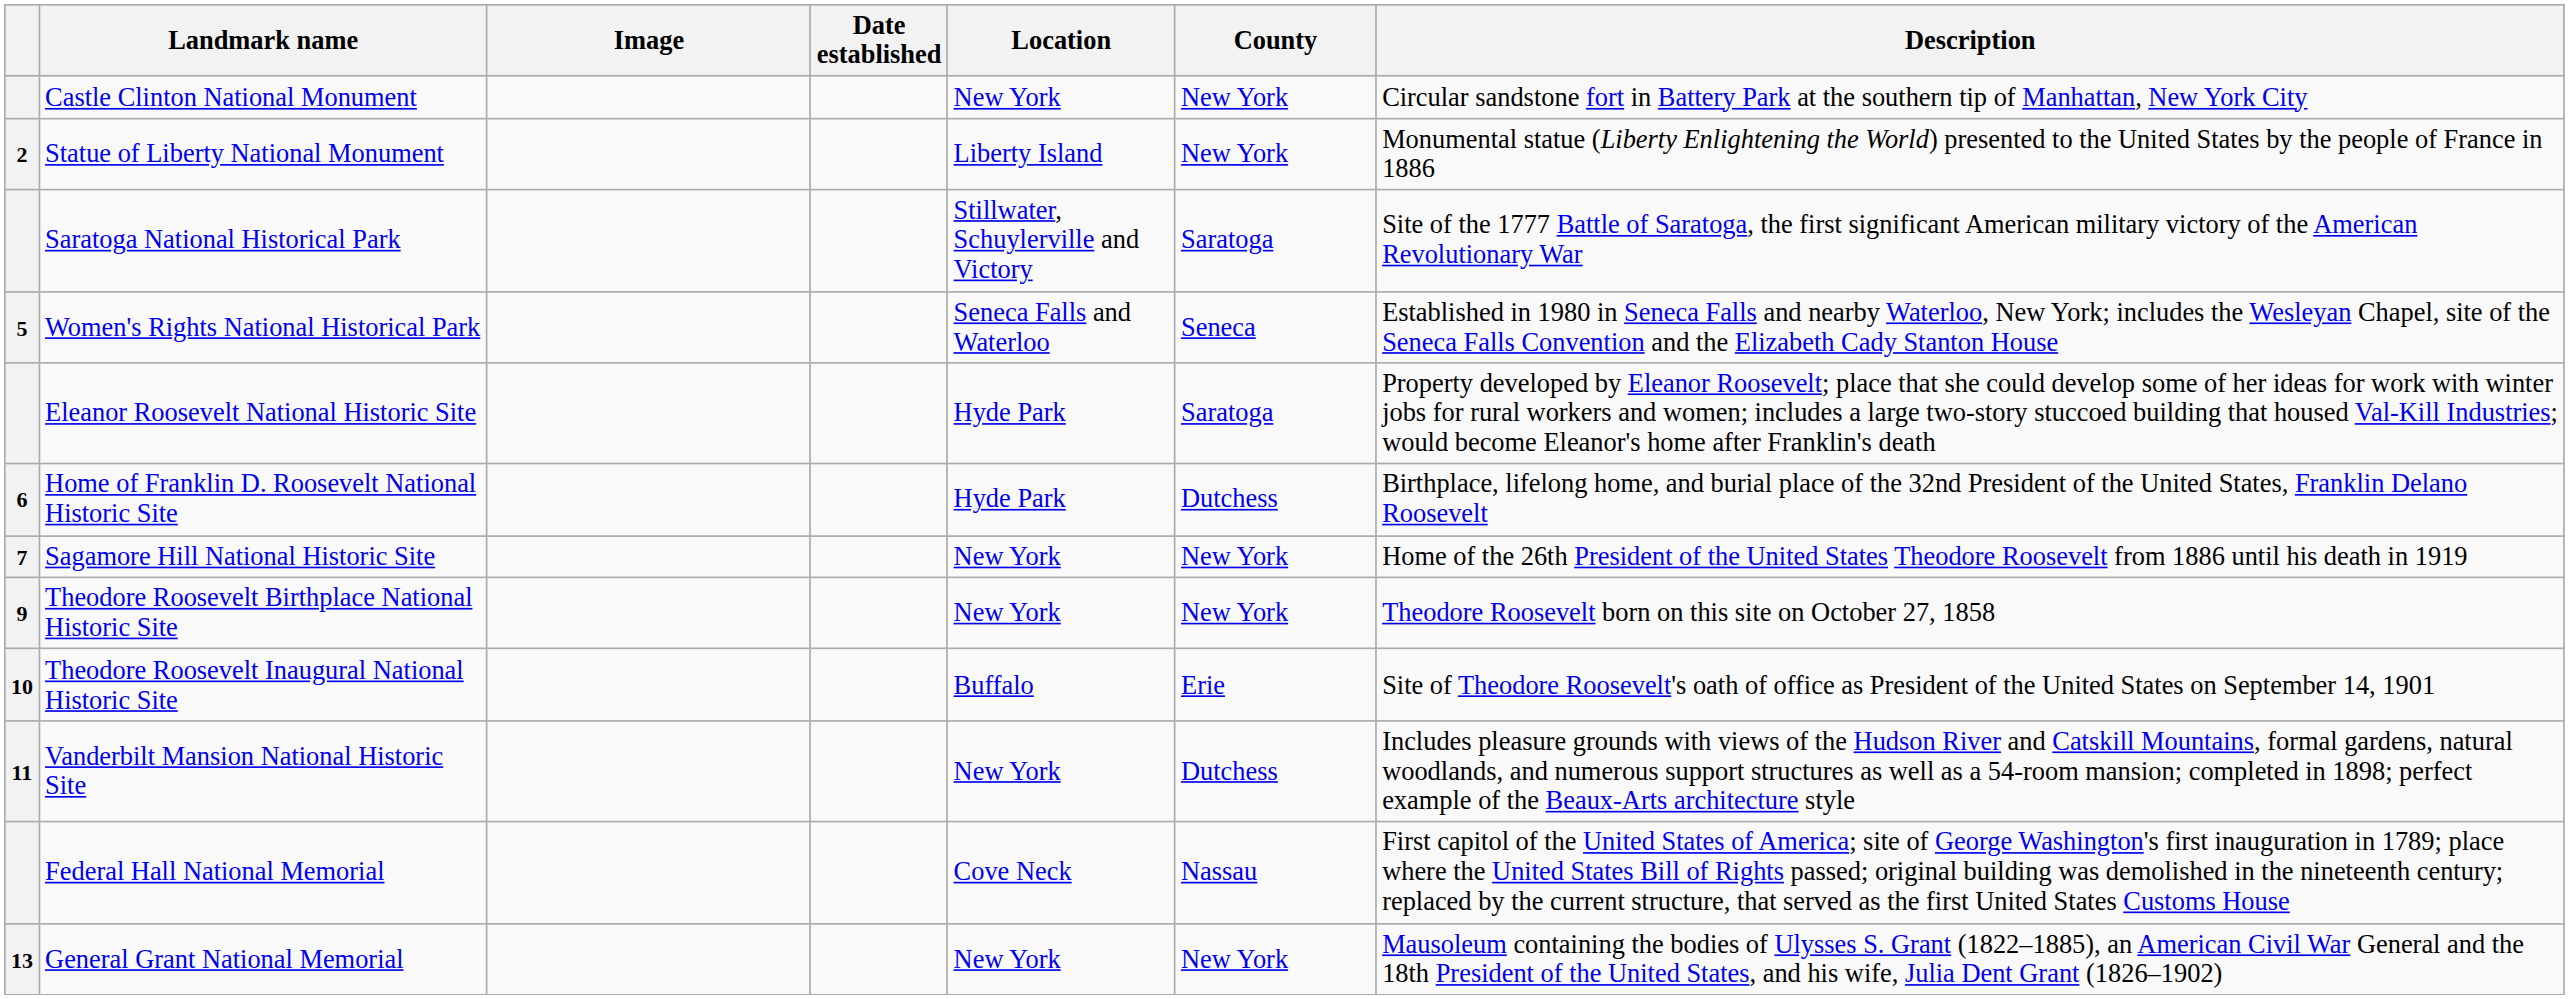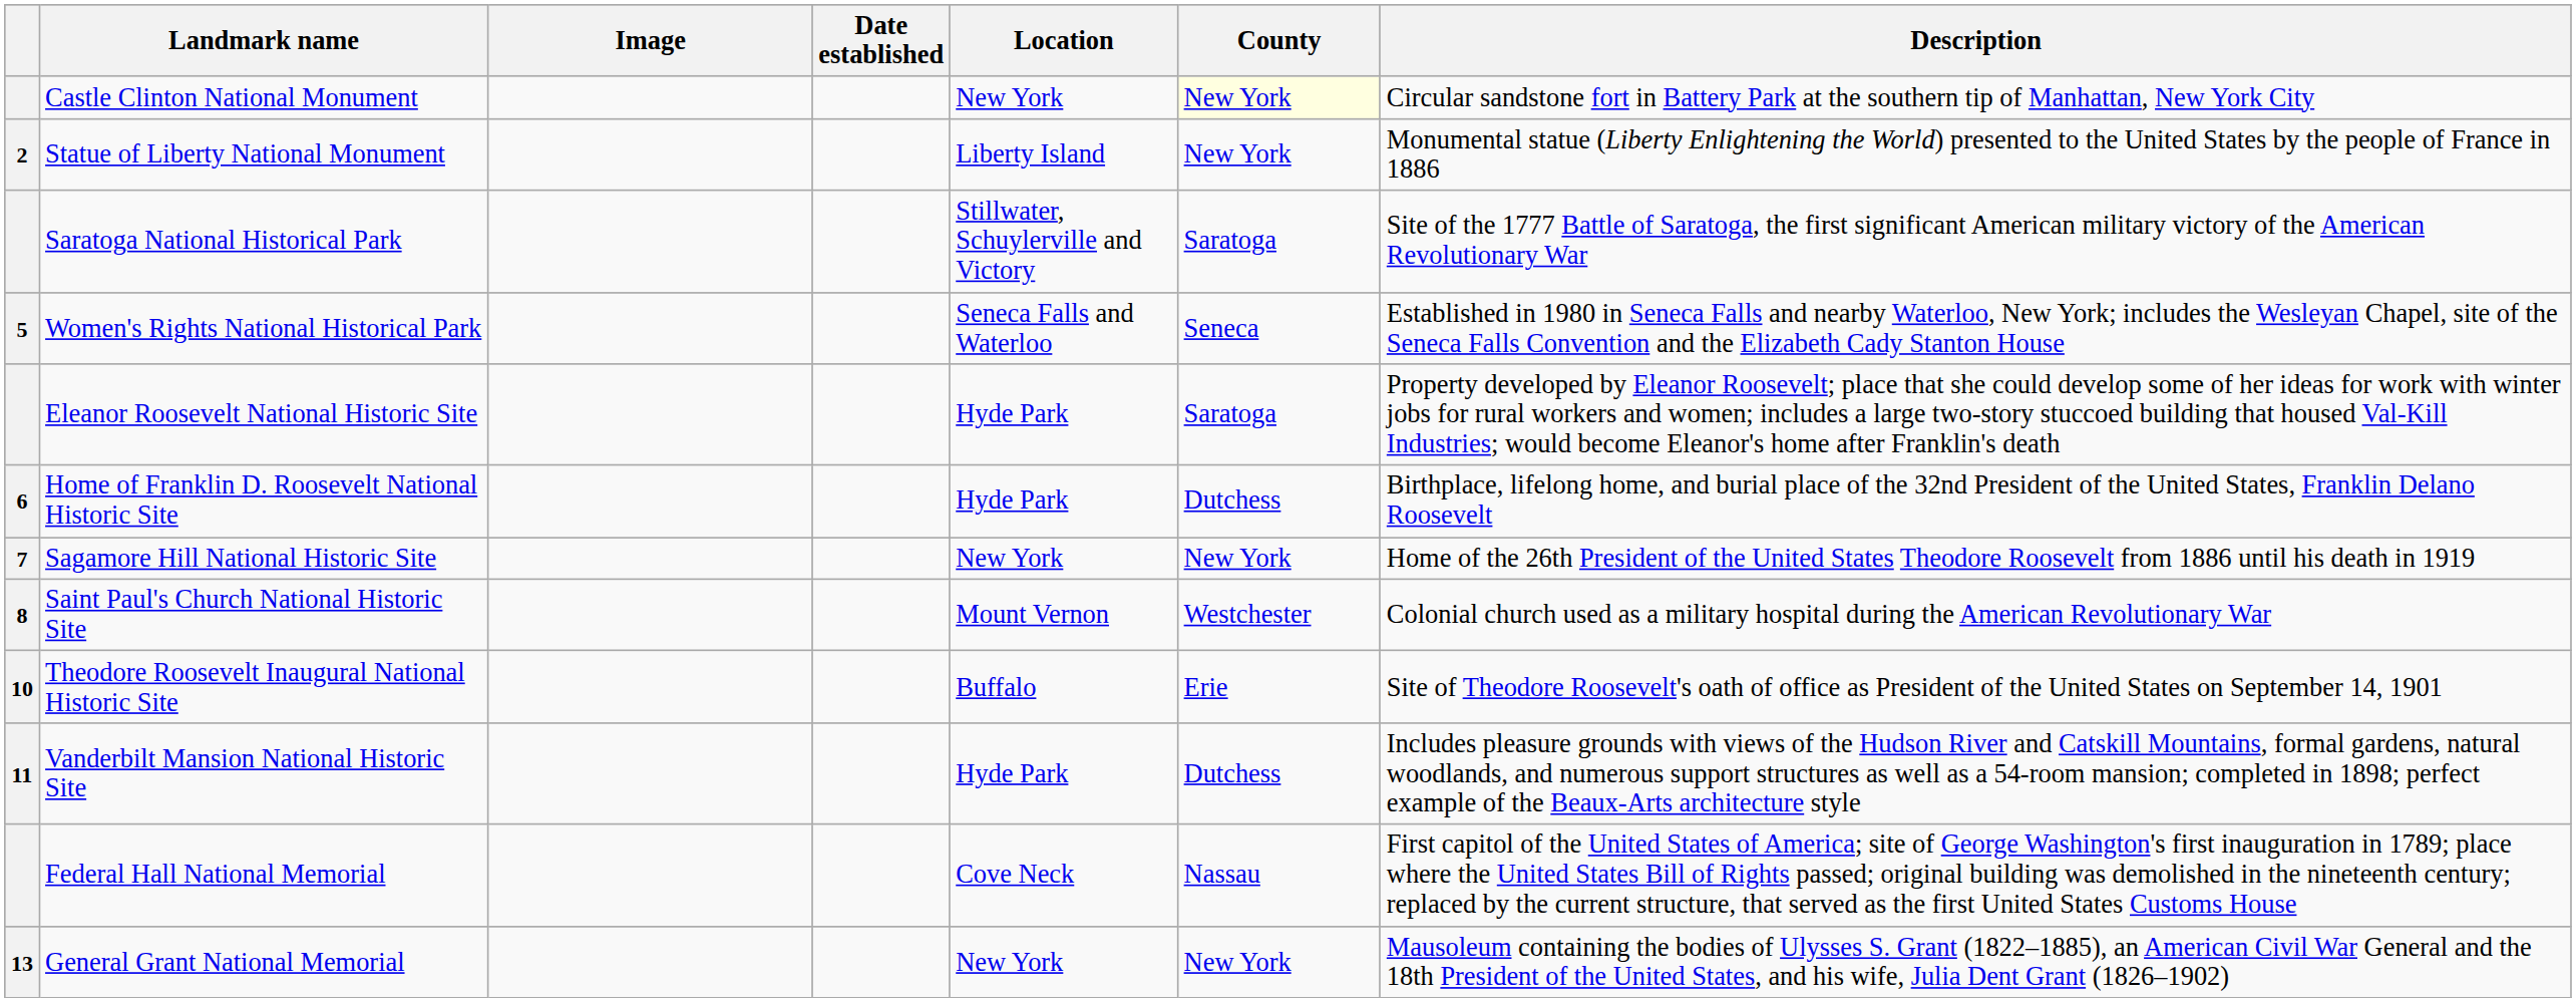Castle Clinton National Monument | County: no background -> lightyellow background
+ row: 8 | Saint Paul's Church National Historic Site | Mount Vernon | Westchester | Colonial church used as a military hospital during the American Revolutionary War
- row: 9 | Theodore Roosevelt Birthplace National Historic Site | New York | New York | Theodore Roosevelt born on this site on October 27, 1858
Vanderbilt Mansion National Historic Site | Location: New York -> Hyde Park
